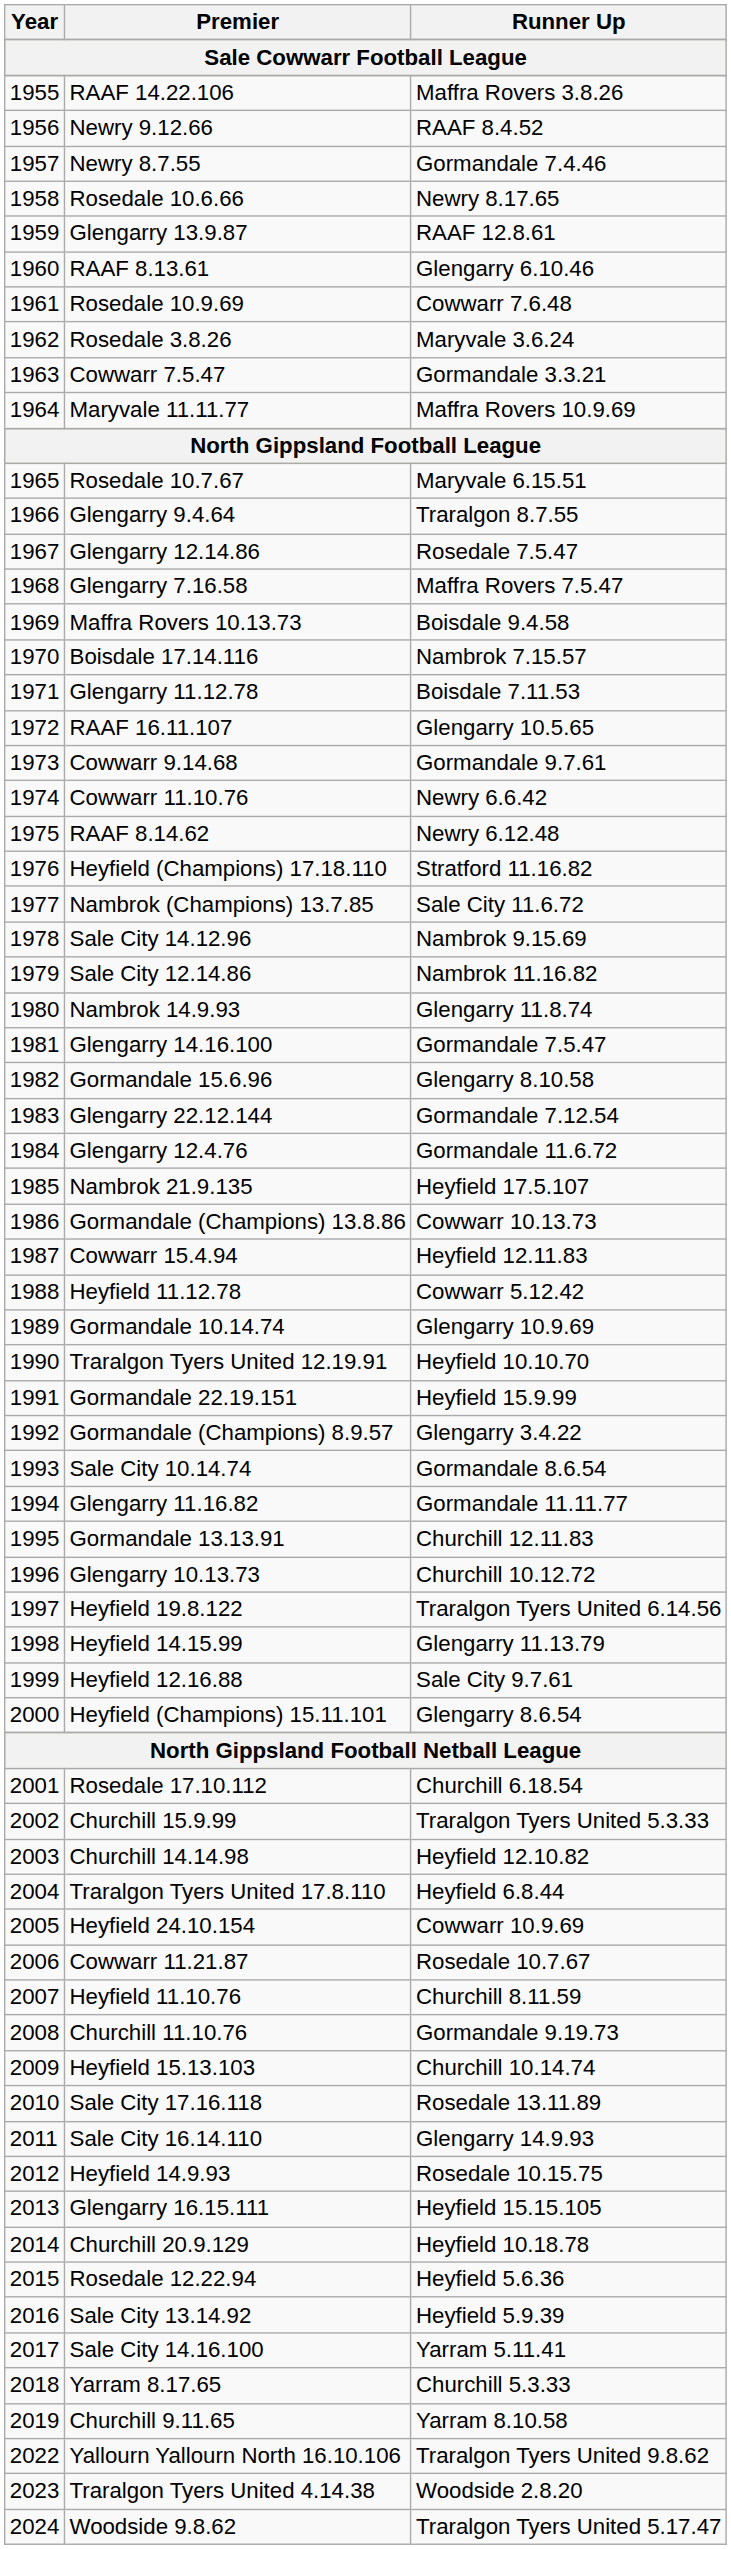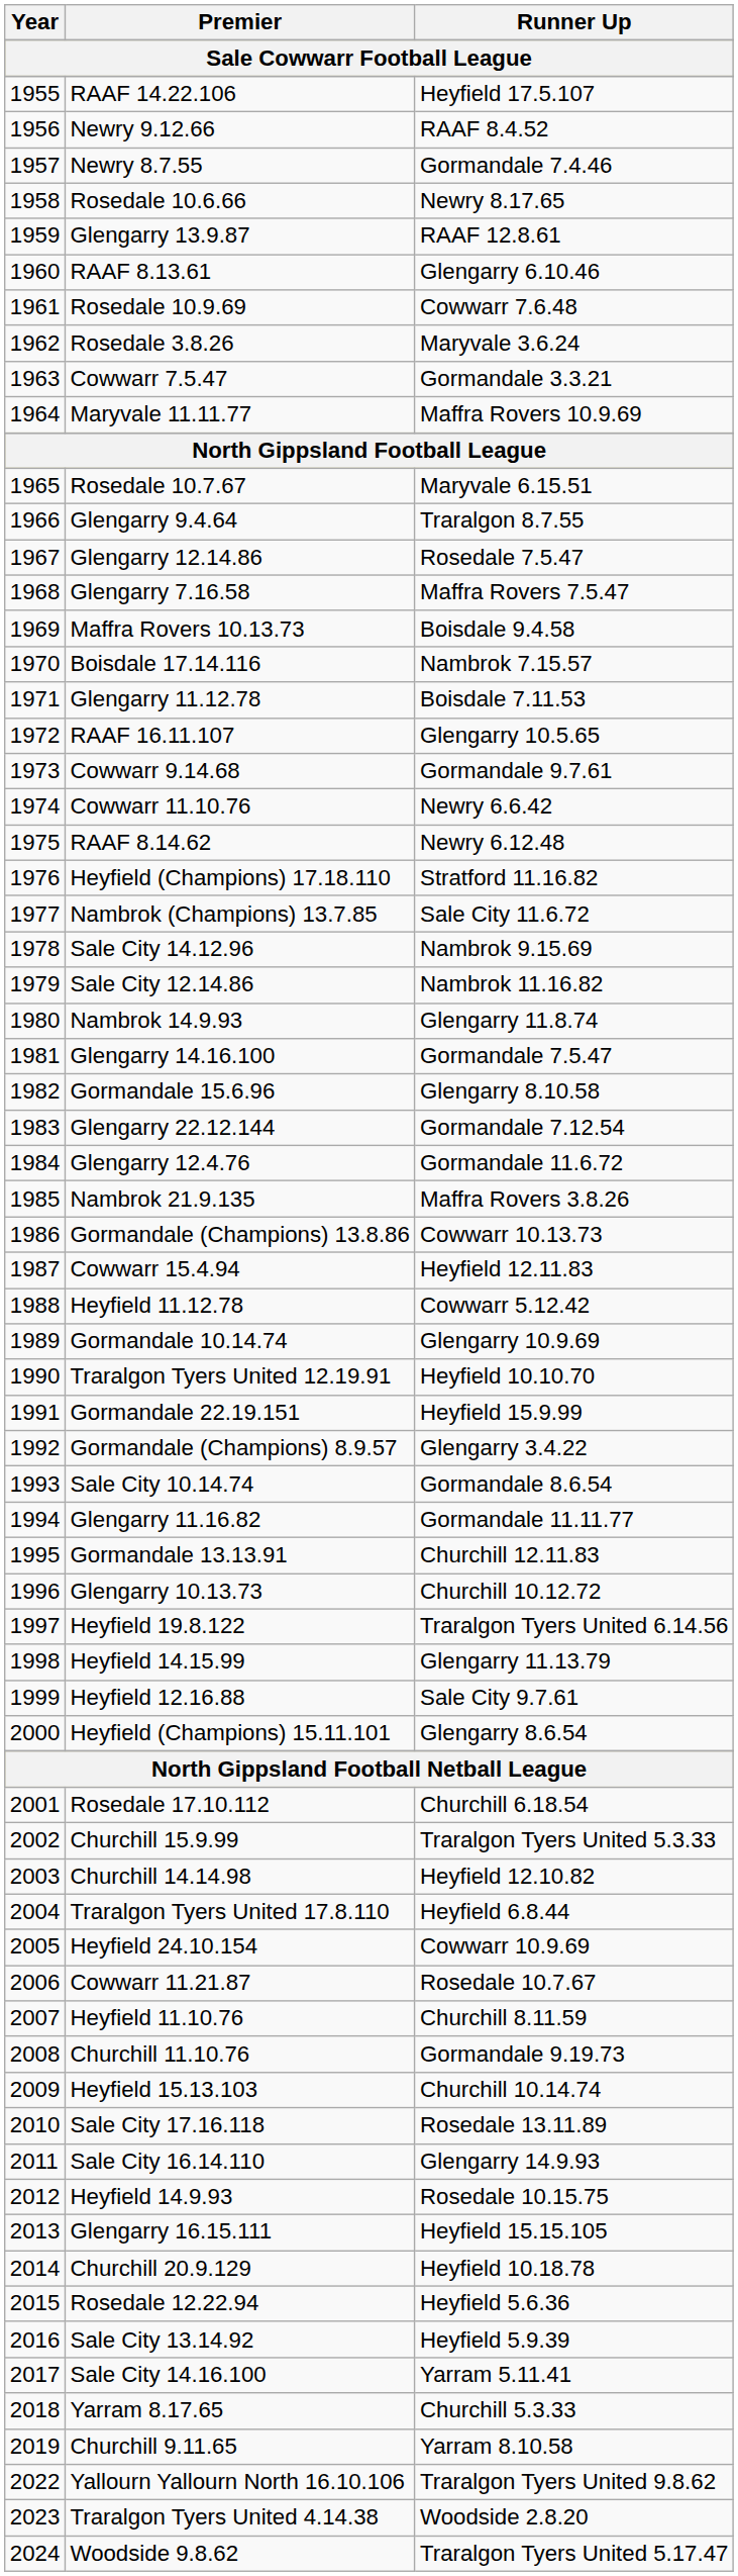RAAF 14.22.106 | Runner Up: Maffra Rovers 3.8.26 -> Heyfield 17.5.107
Nambrok 21.9.135 | Runner Up: Heyfield 17.5.107 -> Maffra Rovers 3.8.26
